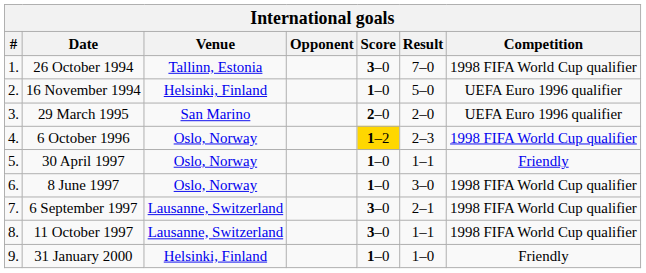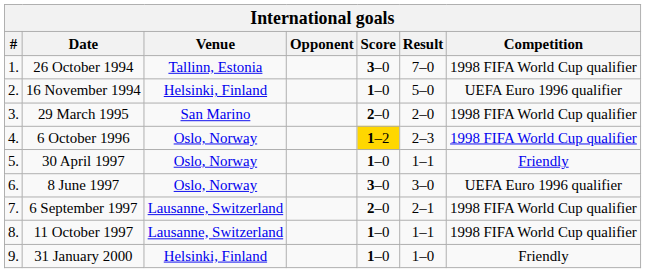29 March 1995 | Competition: UEFA Euro 1996 qualifier -> 1998 FIFA World Cup qualifier
8 June 1997 | Score: 1–0 -> 3–0
8 June 1997 | Competition: 1998 FIFA World Cup qualifier -> UEFA Euro 1996 qualifier
6 September 1997 | Score: 3–0 -> 2–0
11 October 1997 | Score: 3–0 -> 1–0
